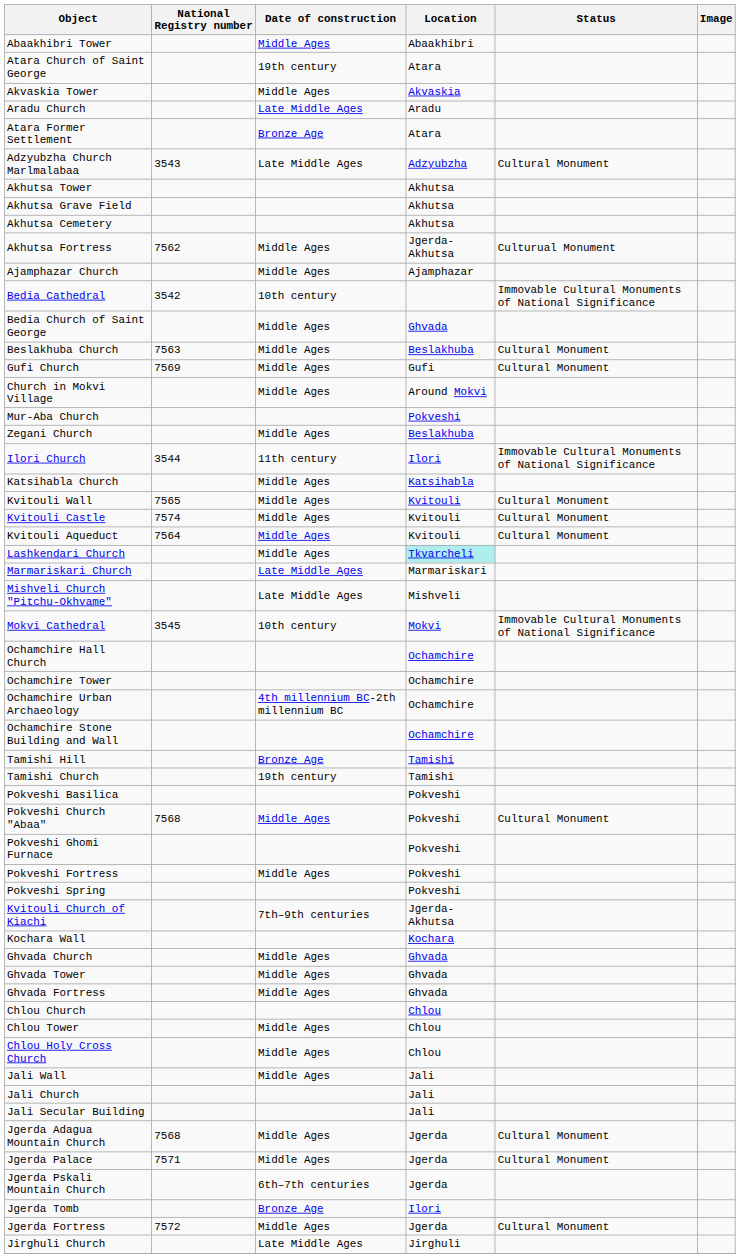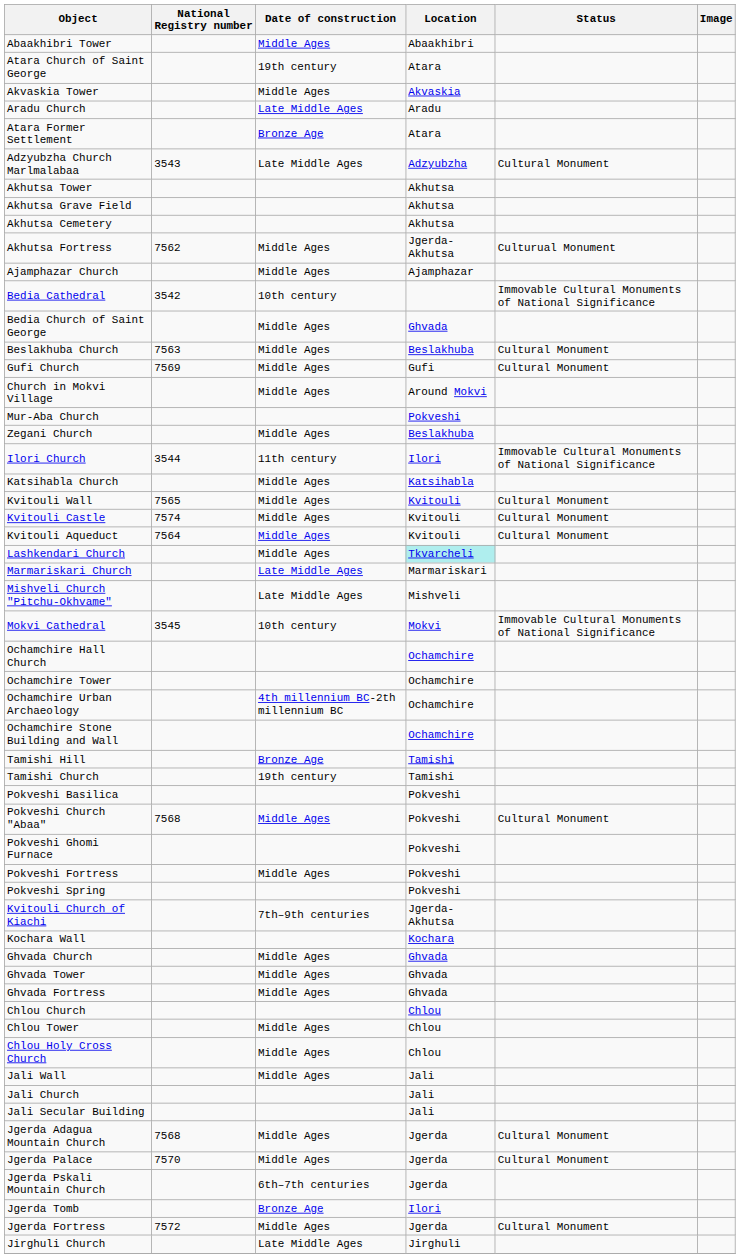Jgerda Palace | National Registry number: 7571 -> 7570
